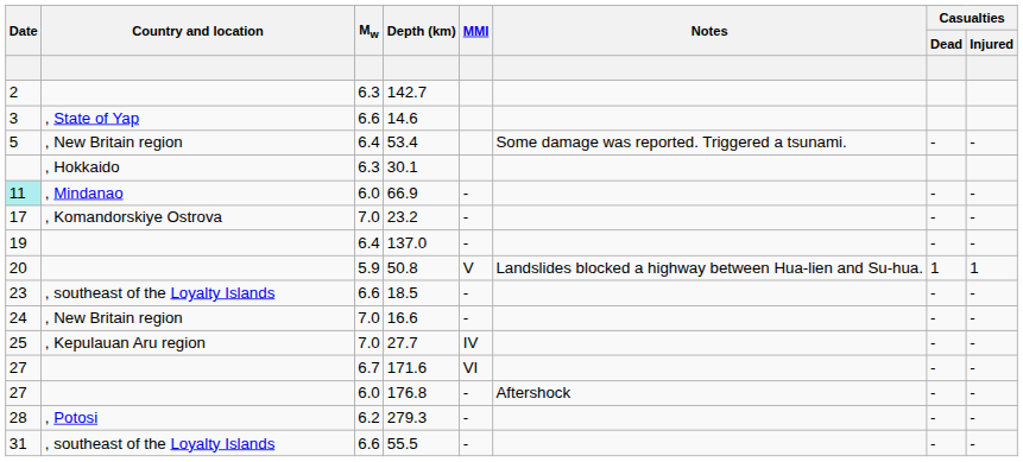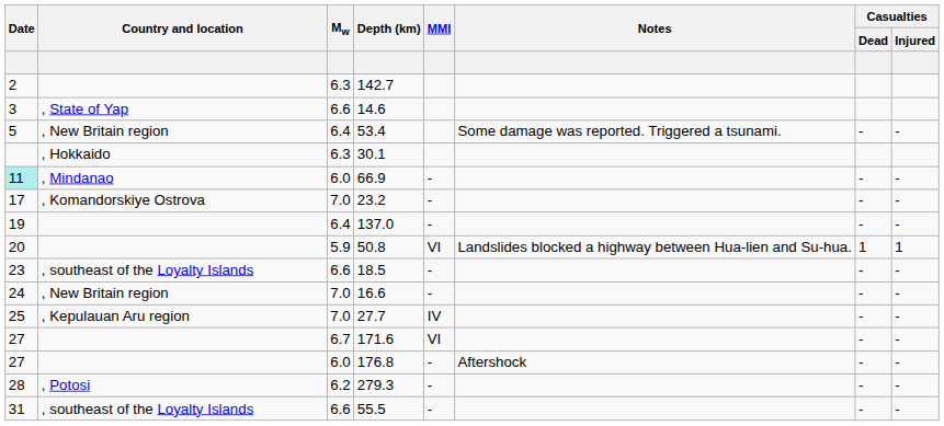50.8 | MMI: V -> VI
